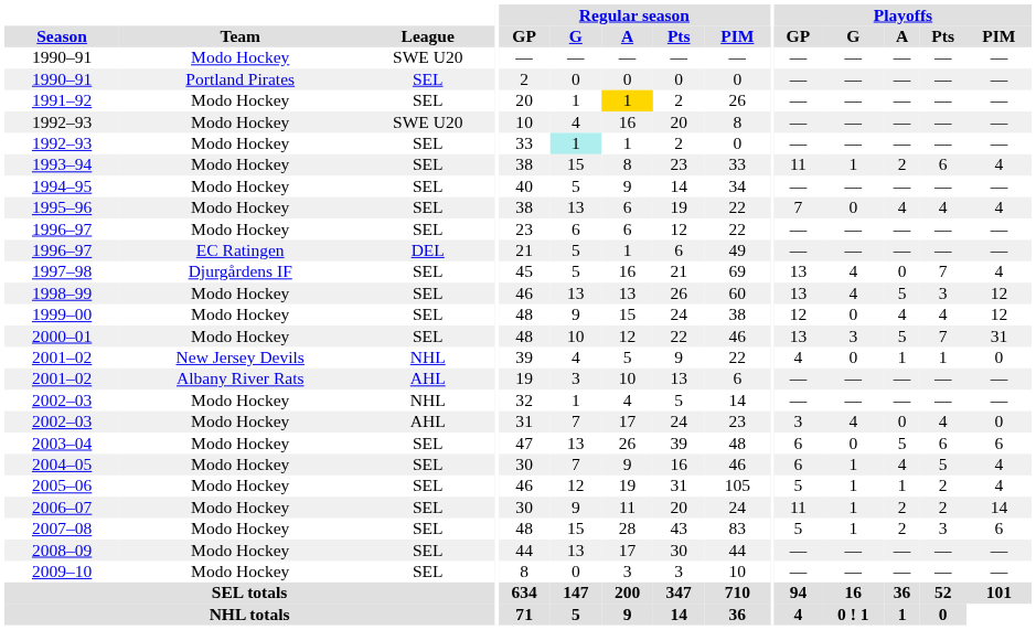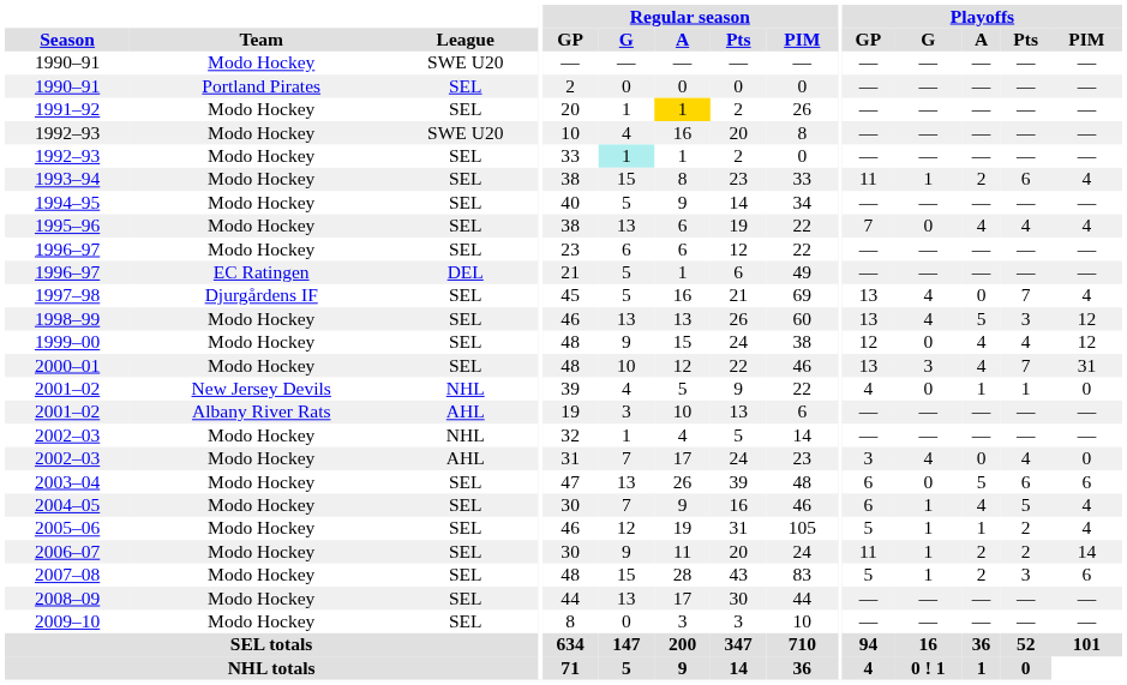2000–01 | Playoffs / A: 5 -> 4
